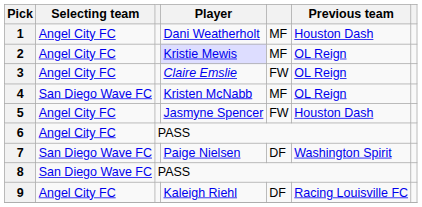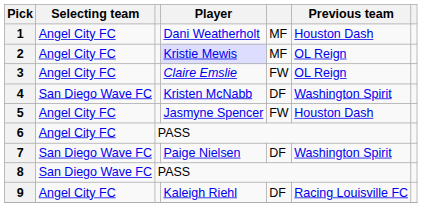4 | column 5: MF -> DF
4 | Previous team: OL Reign -> Washington Spirit
